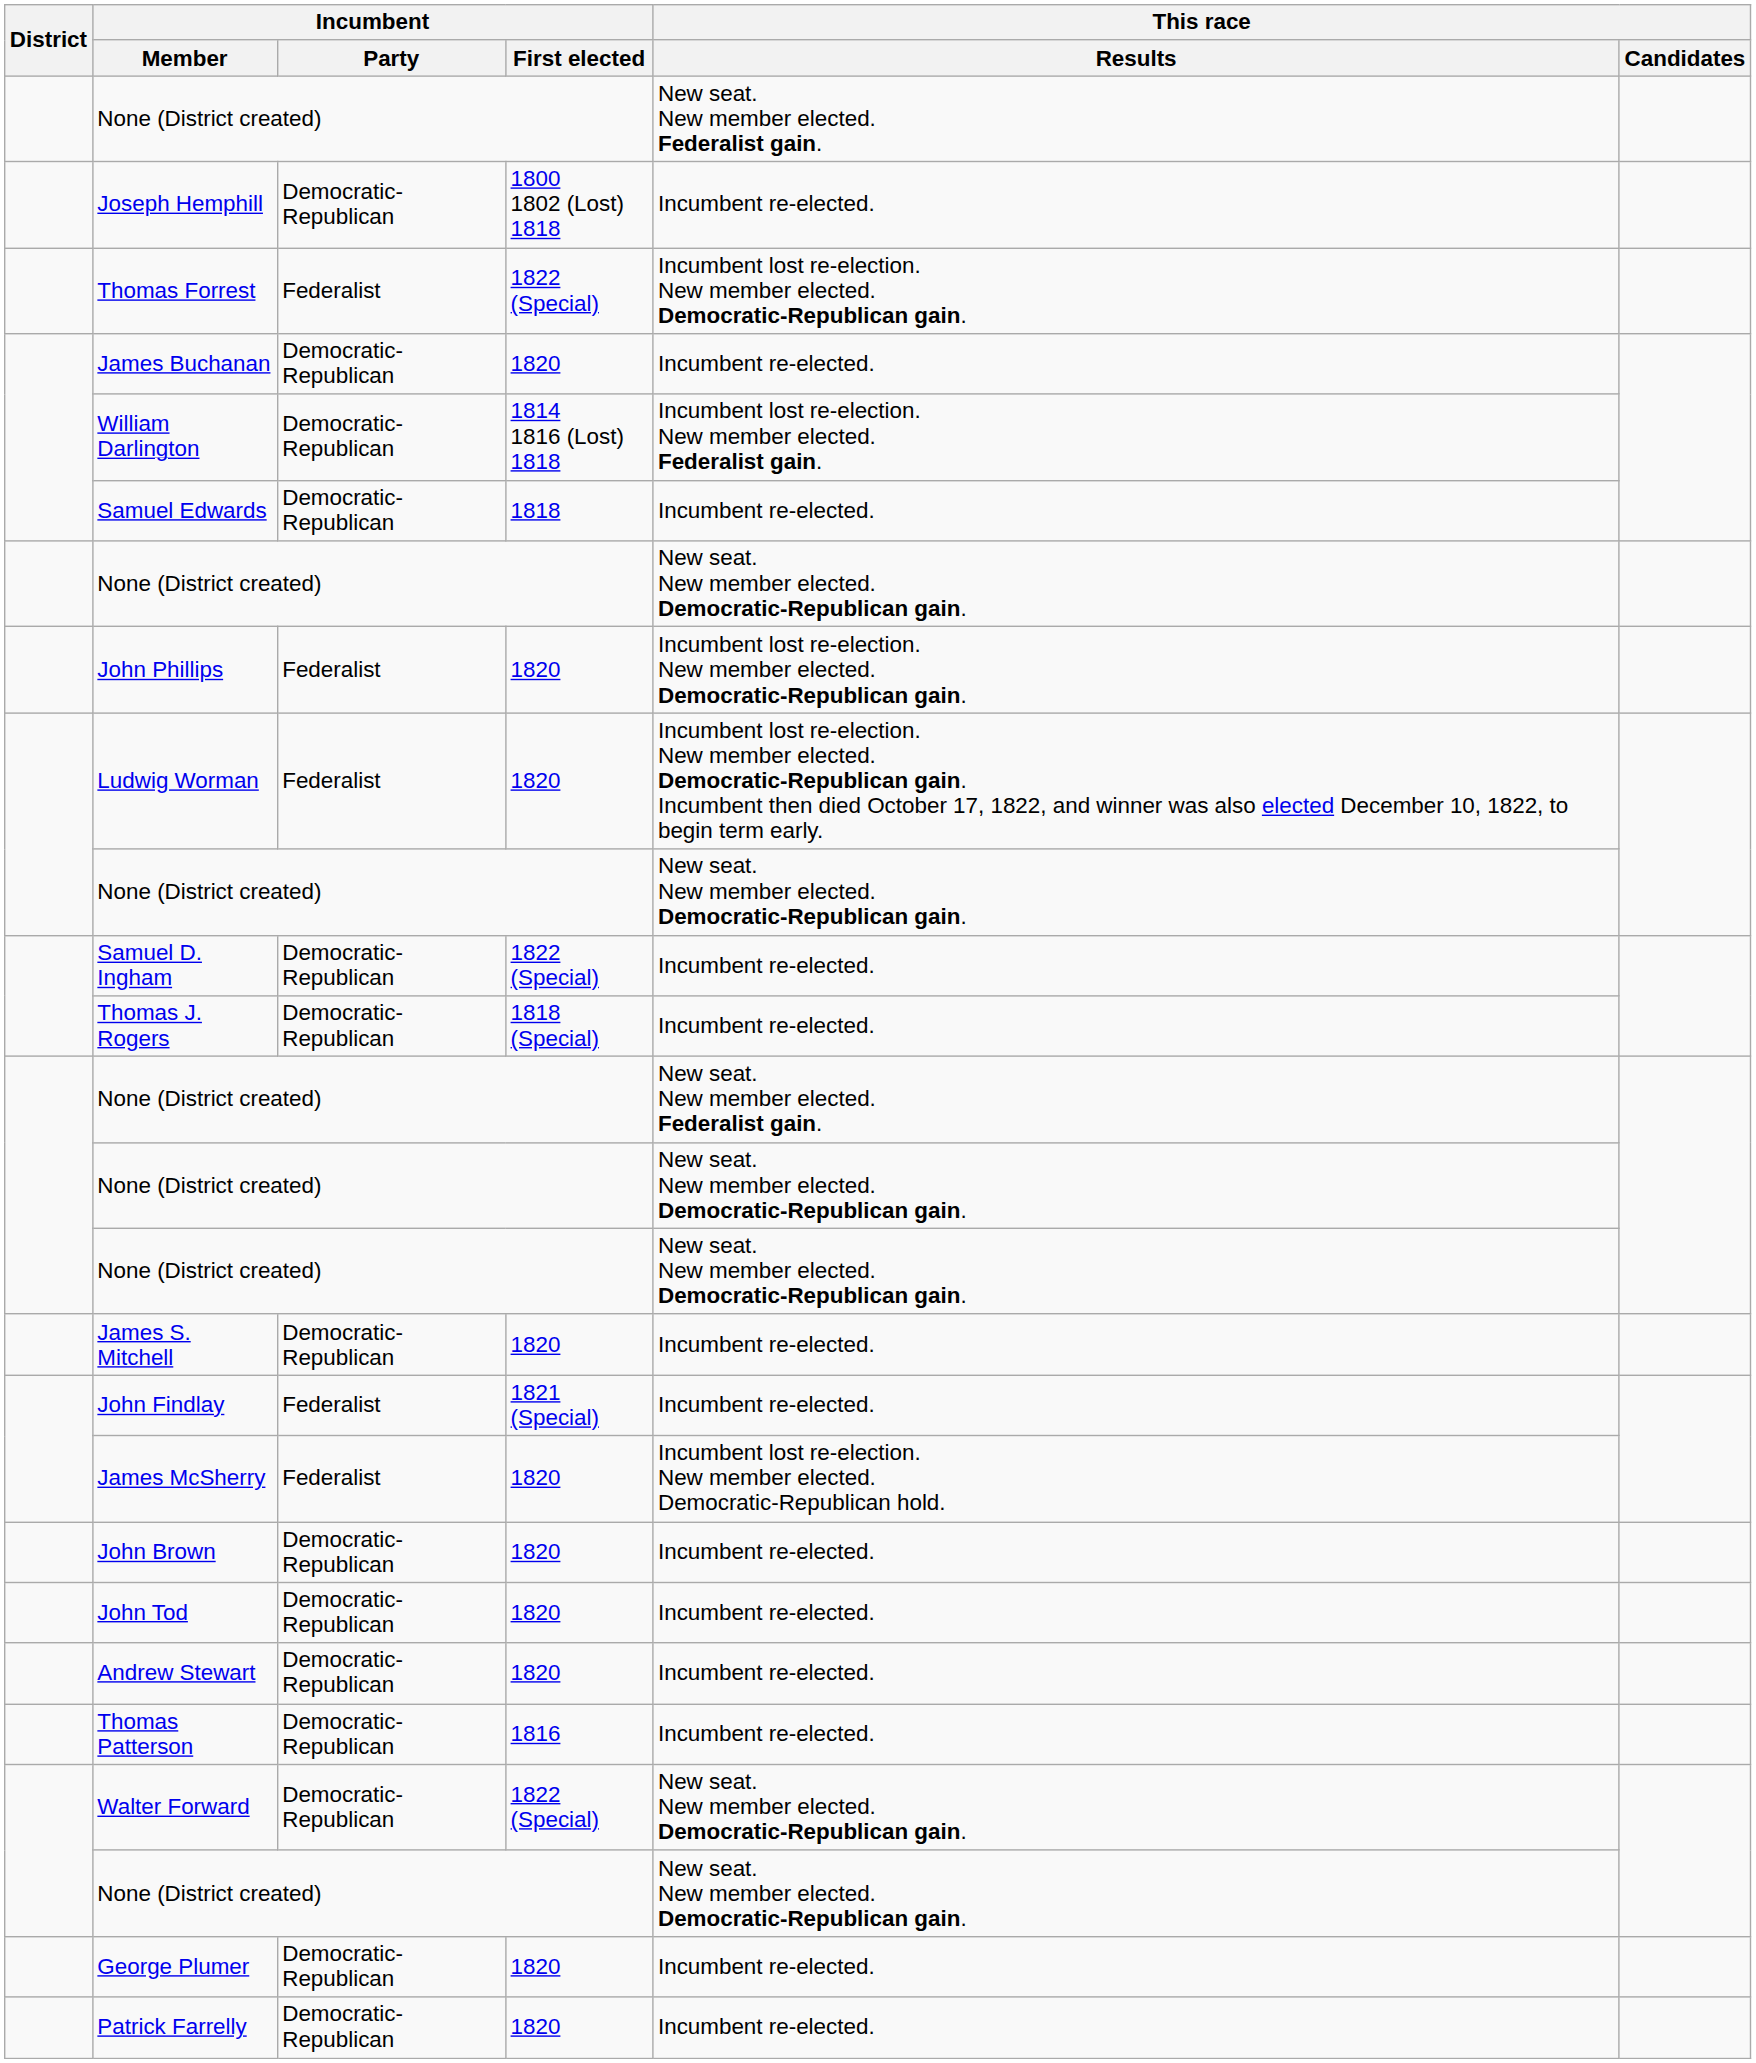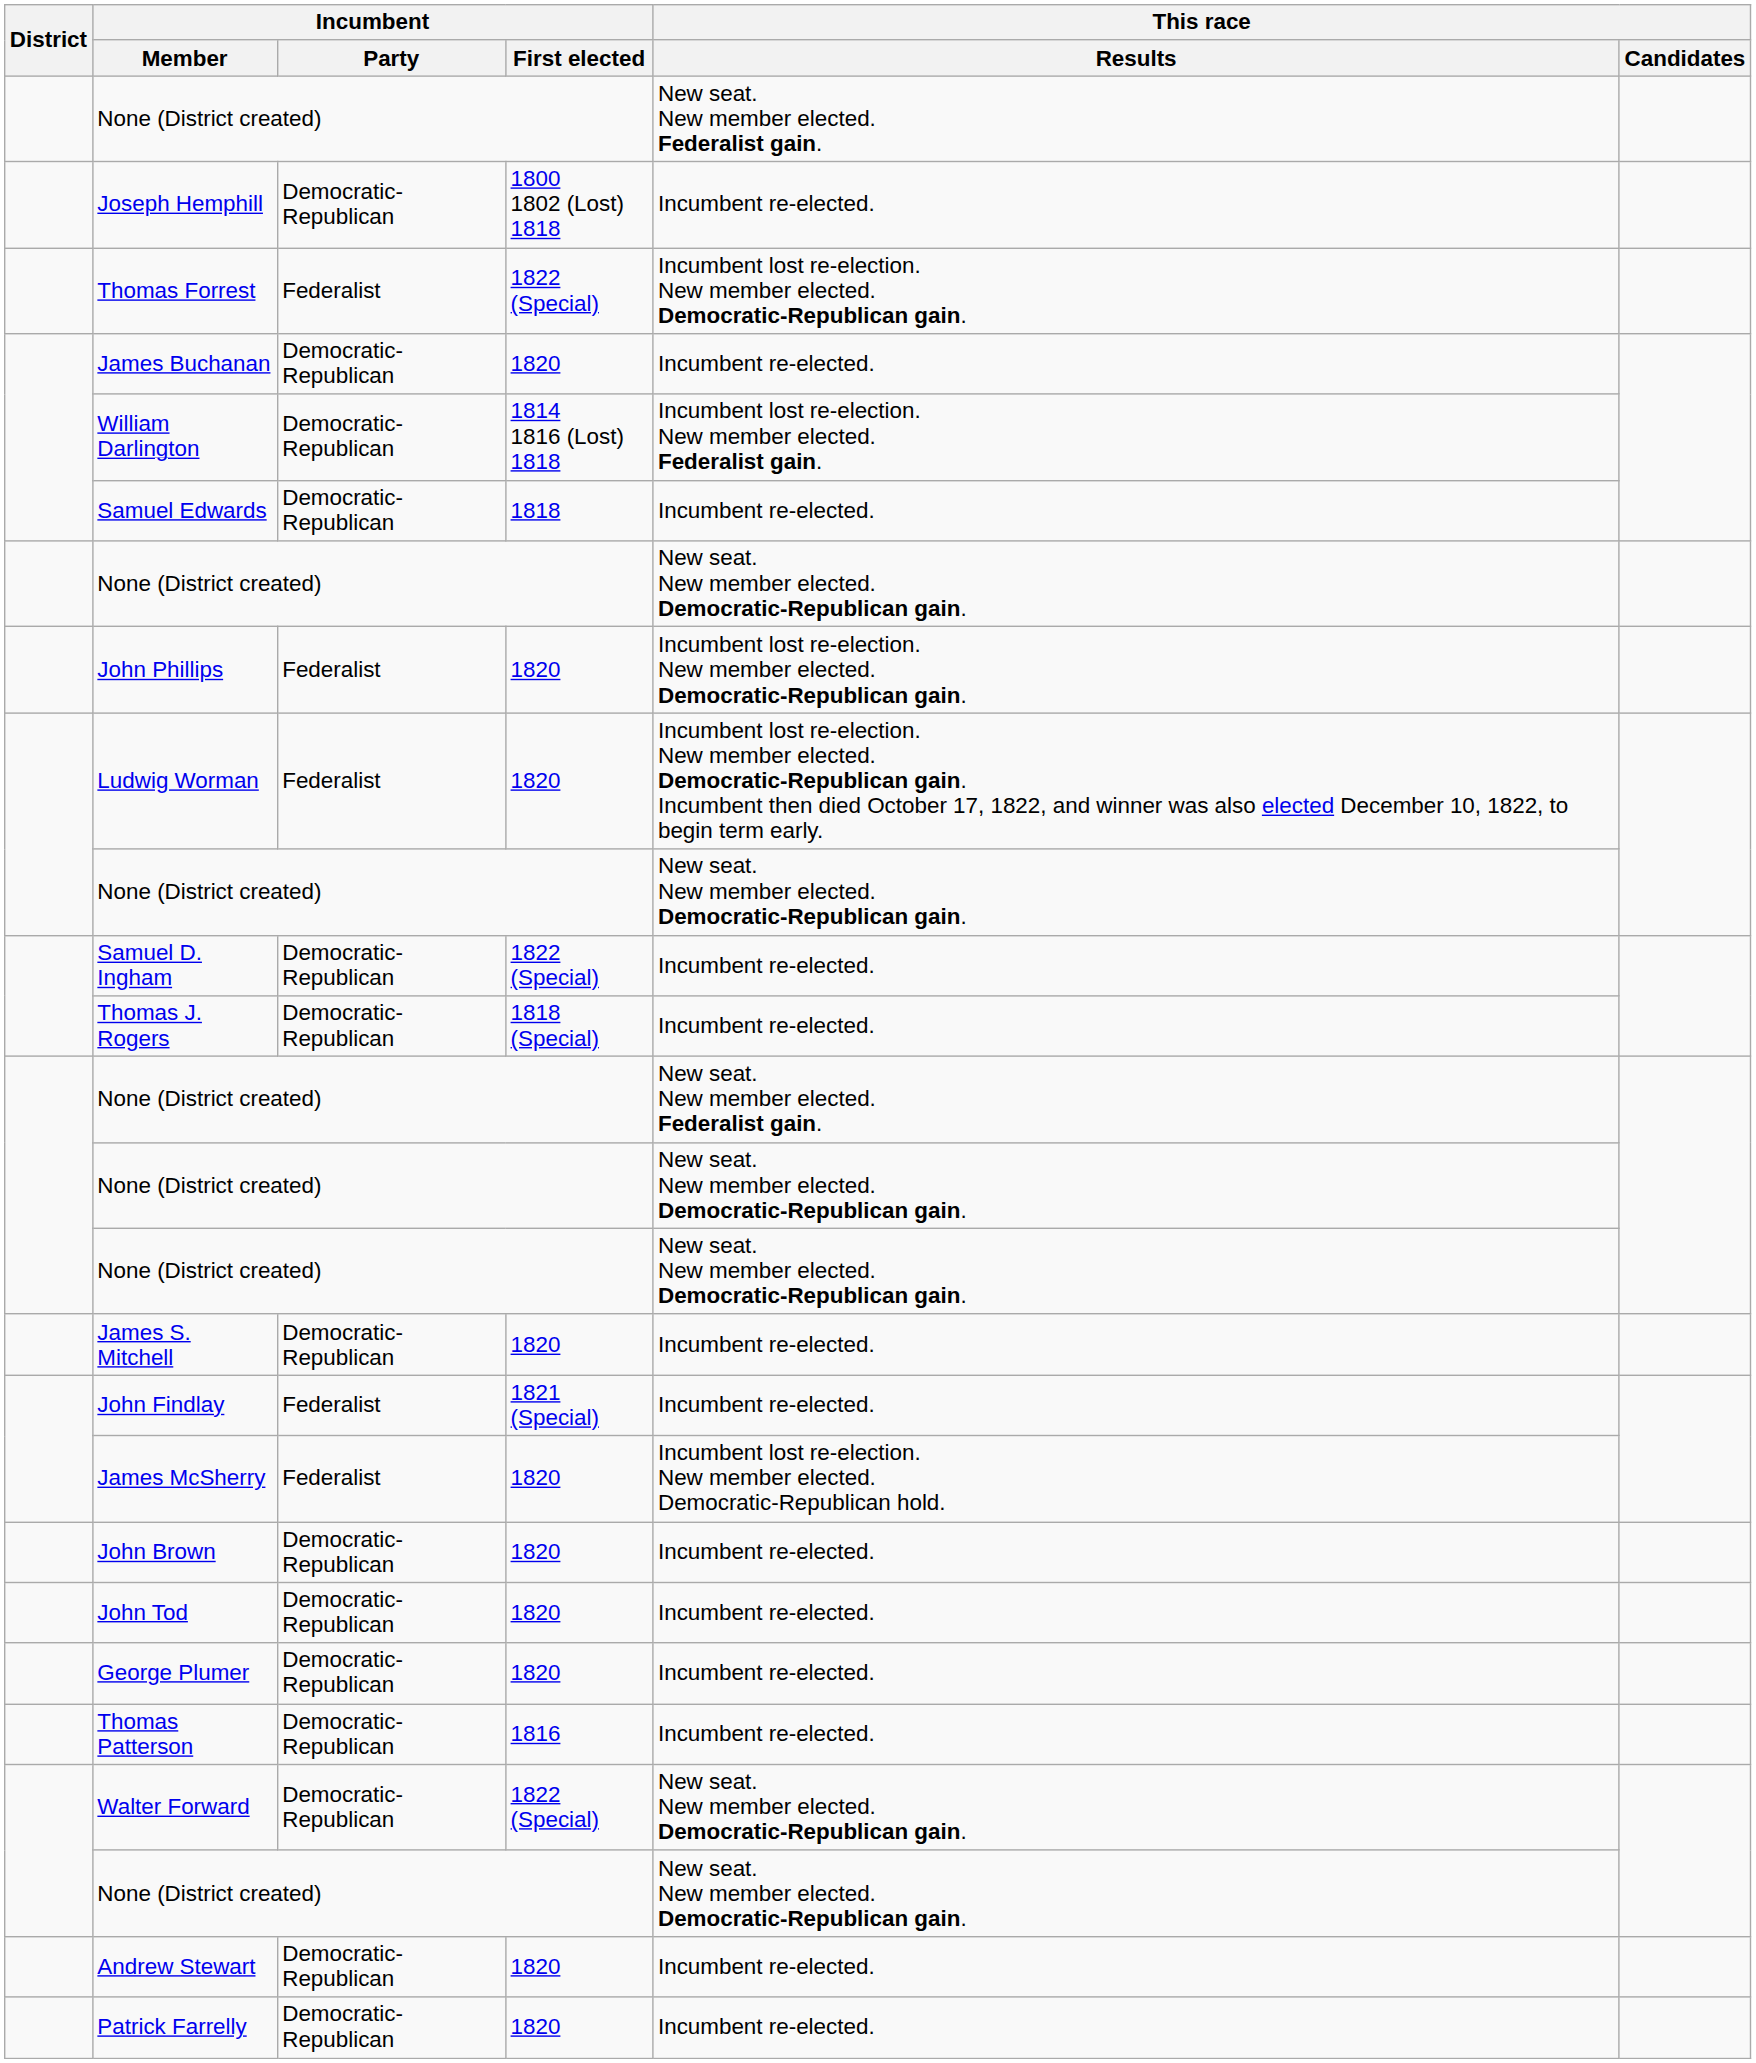rows swapped: Andrew Stewart <-> George Plumer
